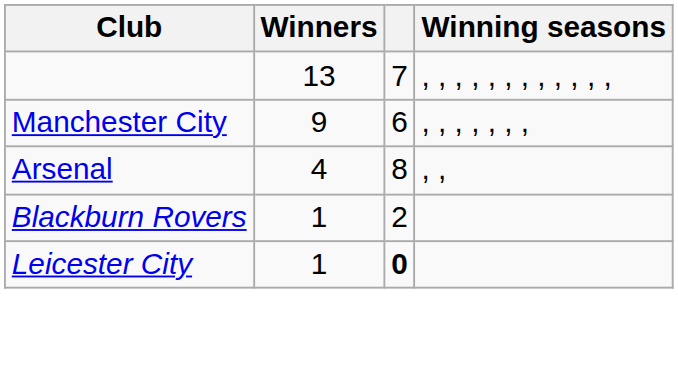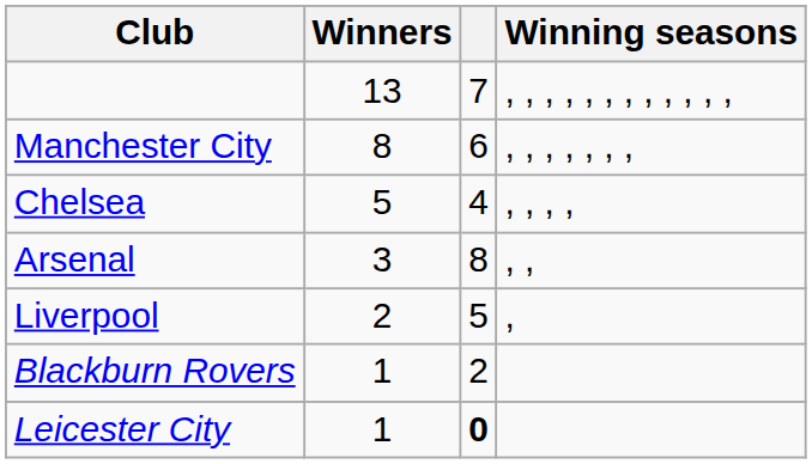Manchester City | Winners: 9 -> 8
+ row: Chelsea | 5 | 4 | , , , ,
Arsenal | Winners: 4 -> 3
+ row: Liverpool | 2 | 5 | ,
